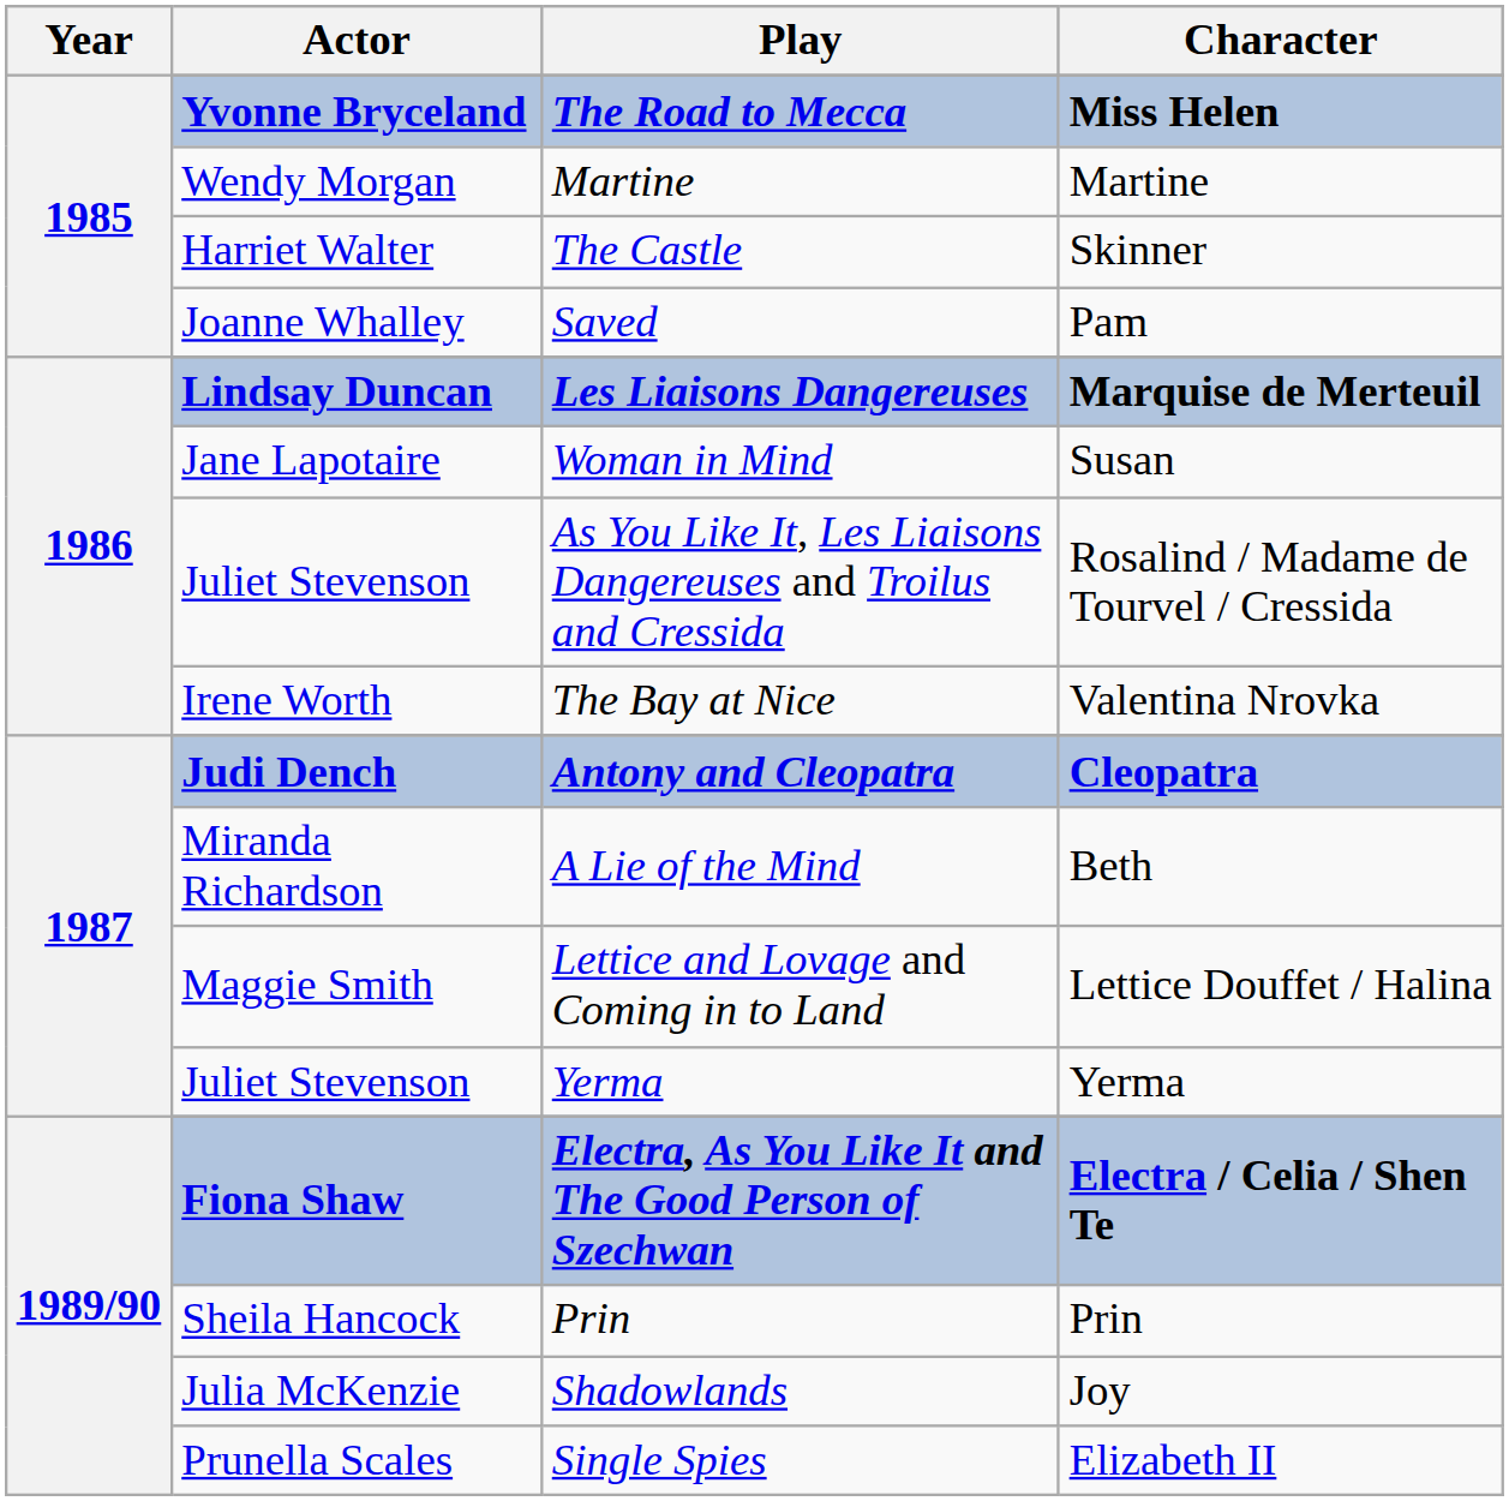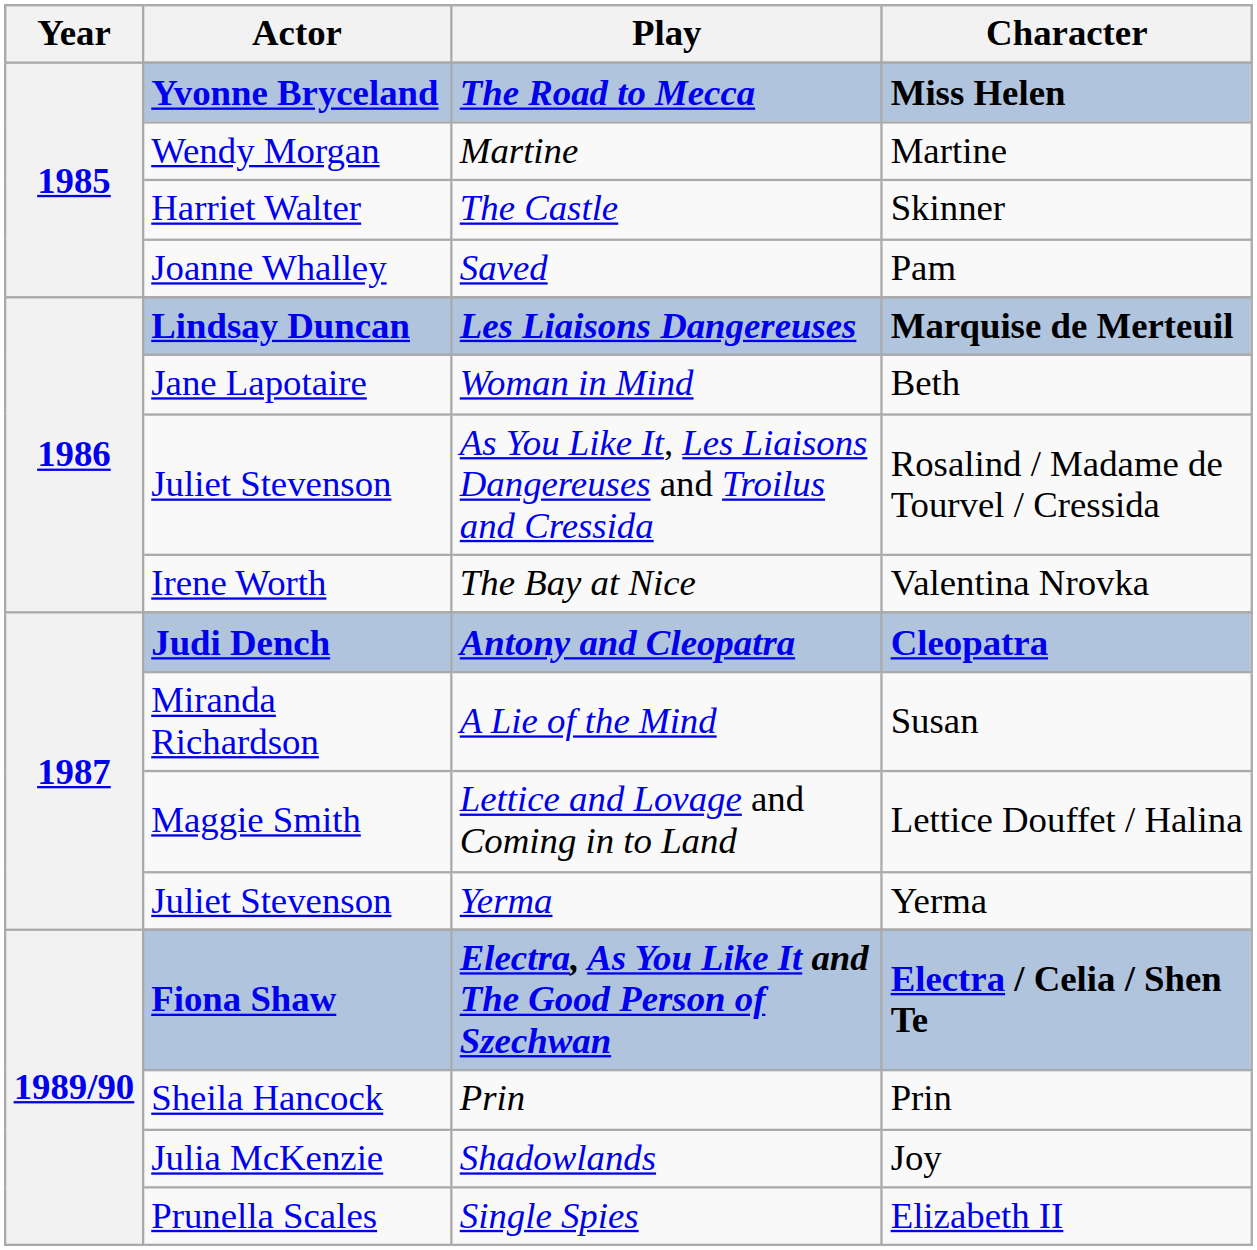Woman in Mind | Character: Susan -> Beth
A Lie of the Mind | Character: Beth -> Susan
